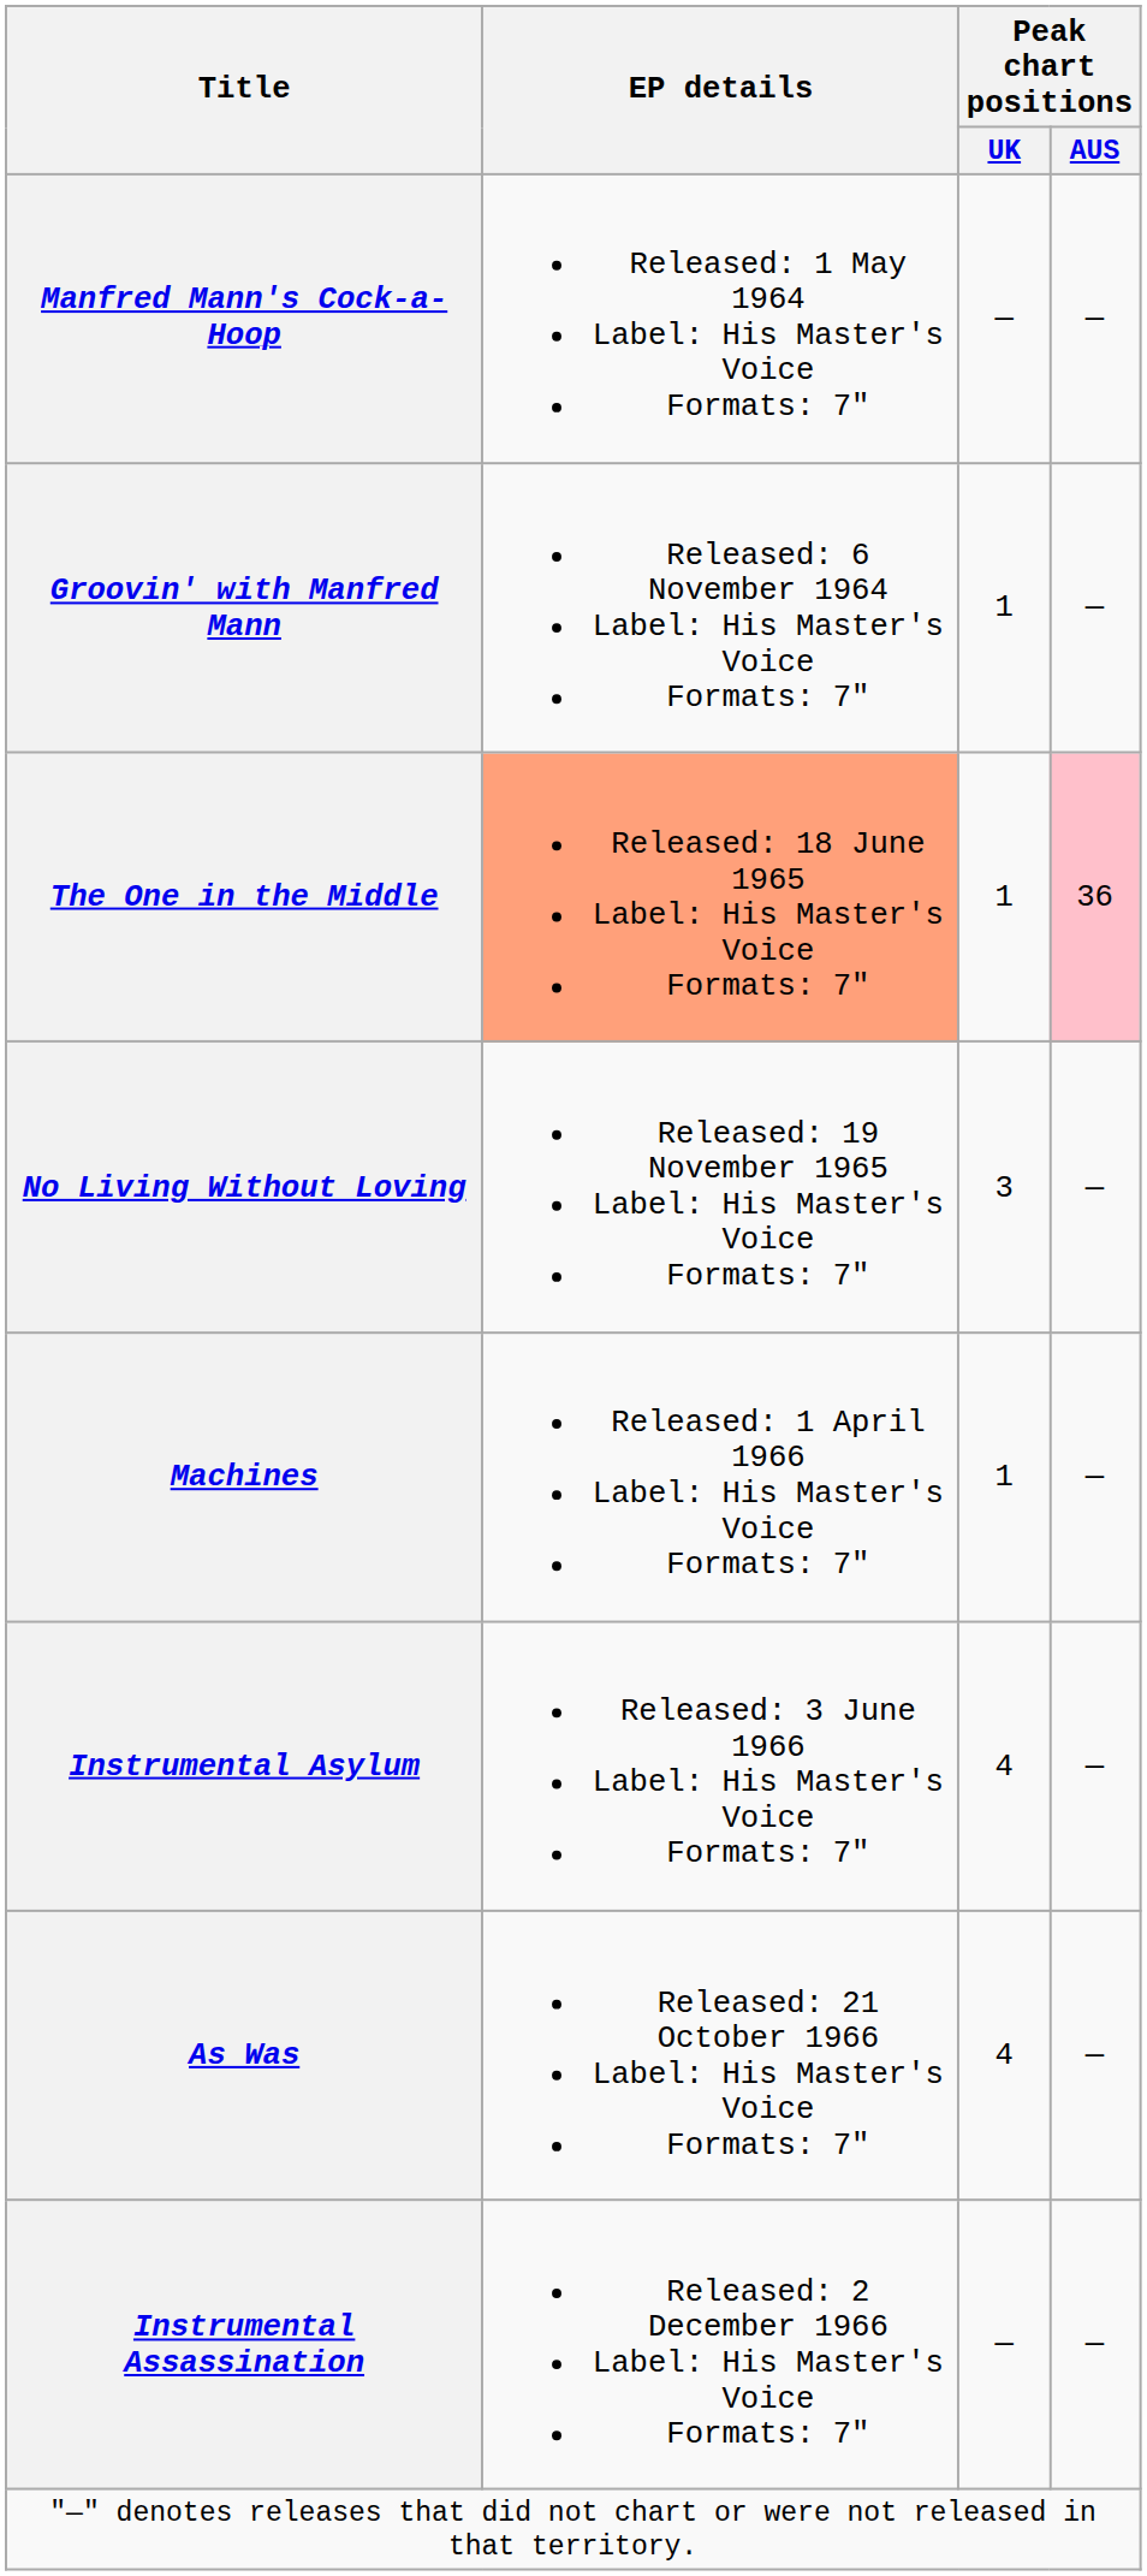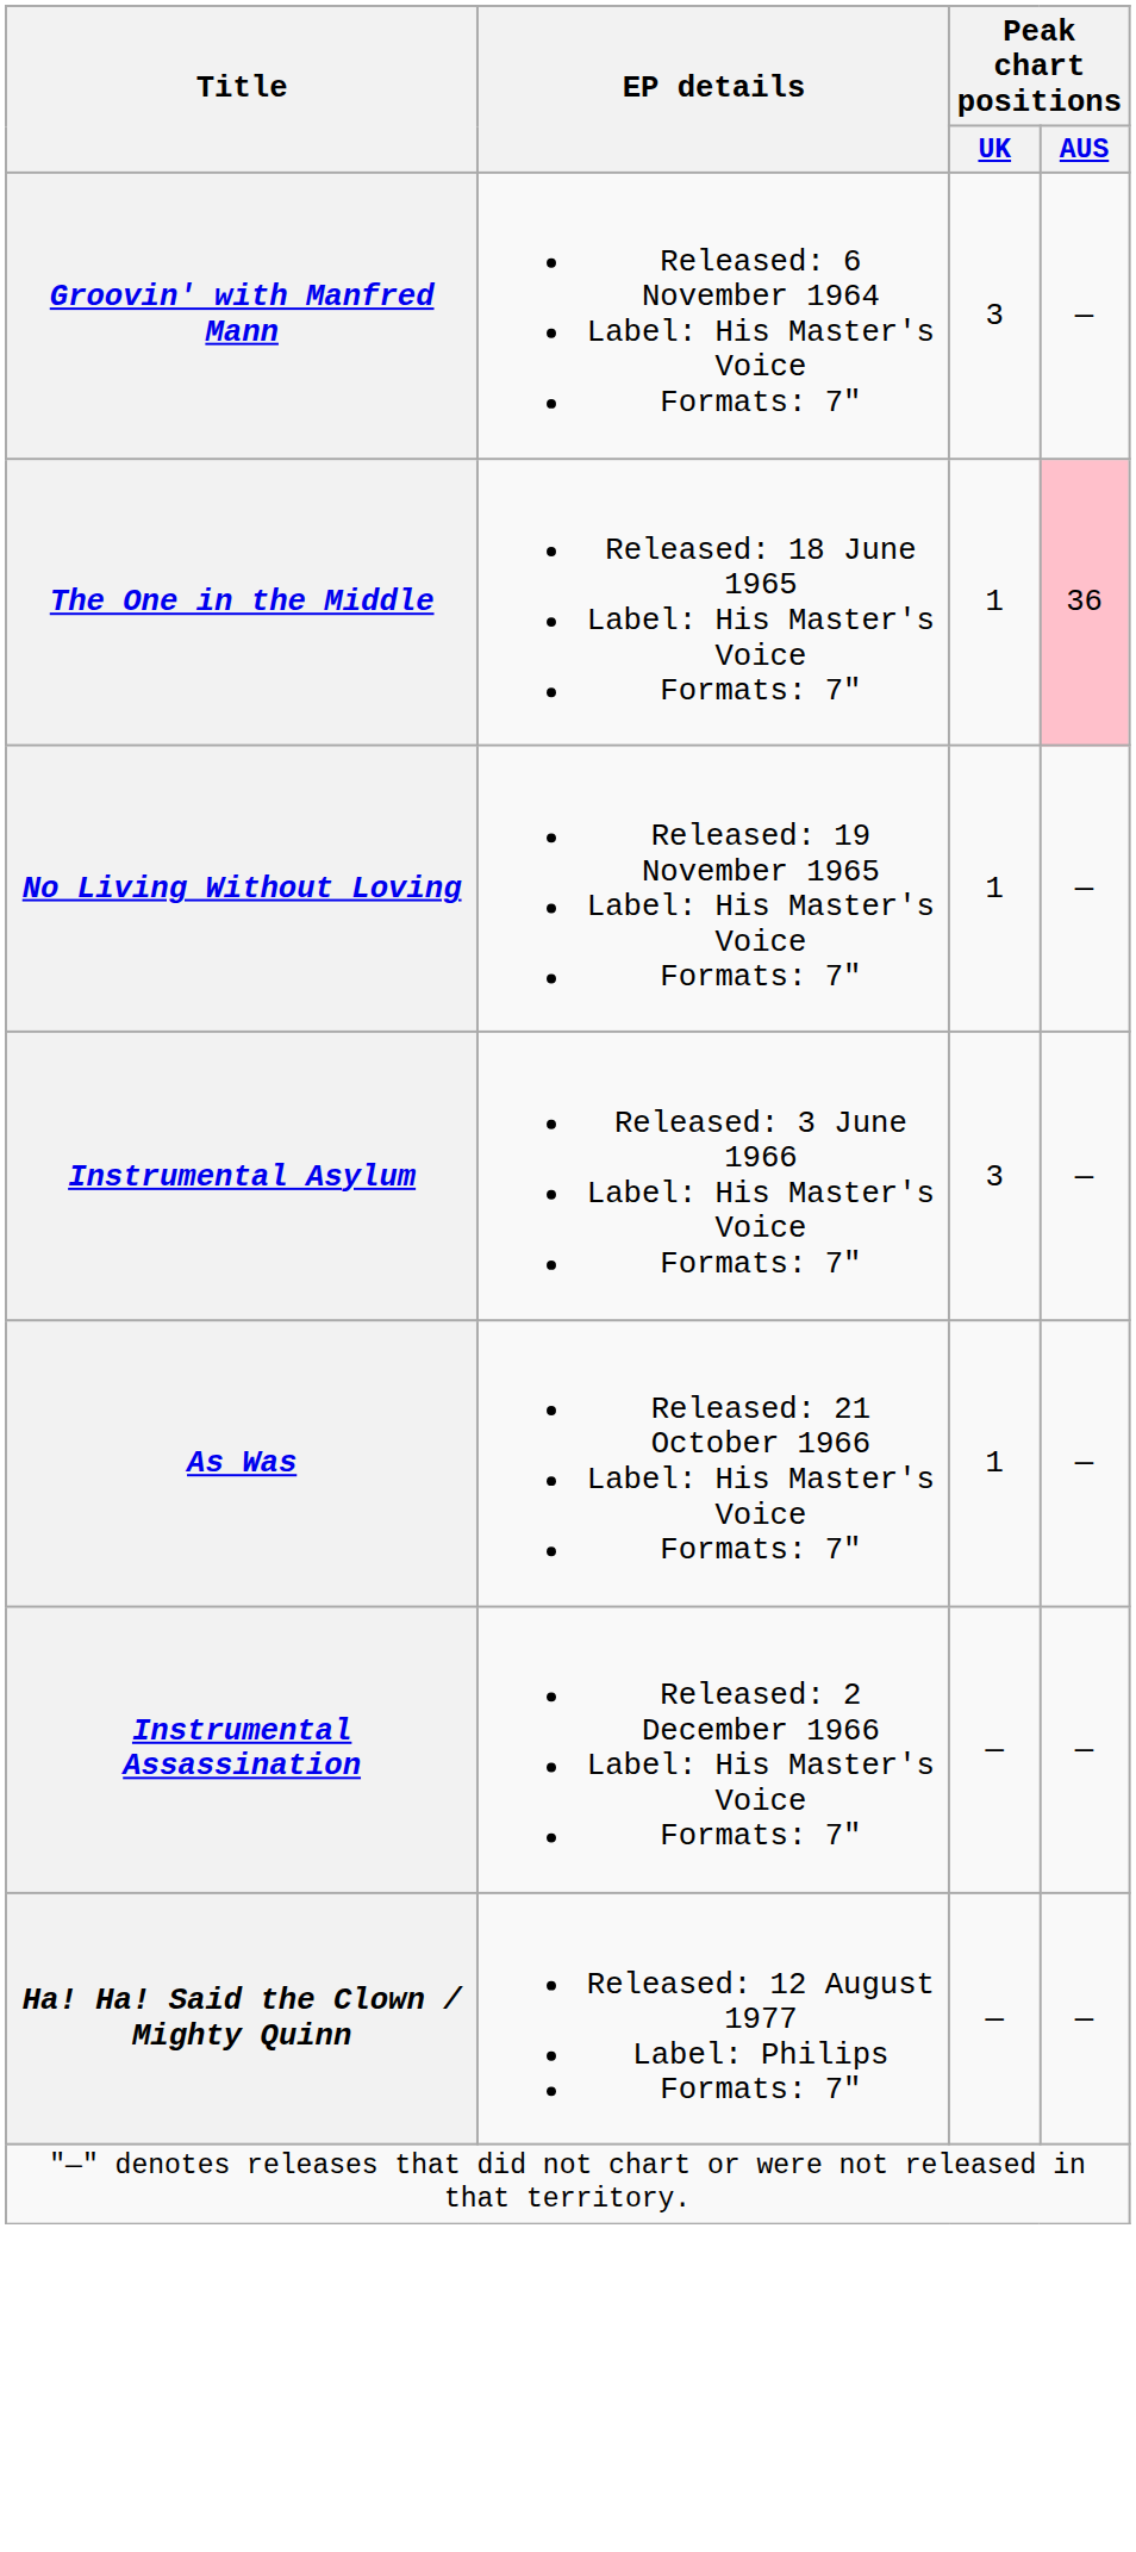- row: Manfred Mann's Cock-a-Hoop | Released: 1 May 1964 Label: His Master's Voice Formats: 7" | — | —
Groovin' with Manfred Mann | Peak chart positions / UK: 1 -> 3
The One in the Middle | EP details: lightsalmon background -> no background
No Living Without Loving | Peak chart positions / UK: 3 -> 1
- row: Machines | Released: 1 April 1966 Label: His Master's Voice Formats: 7" | 1 | —
Instrumental Asylum | Peak chart positions / UK: 4 -> 3
As Was | Peak chart positions / UK: 4 -> 1
+ row: Ha! Ha! Said the Clown / Mighty Quinn | Released: 12 August 1977 Label: Philips Formats: 7" | — | —
